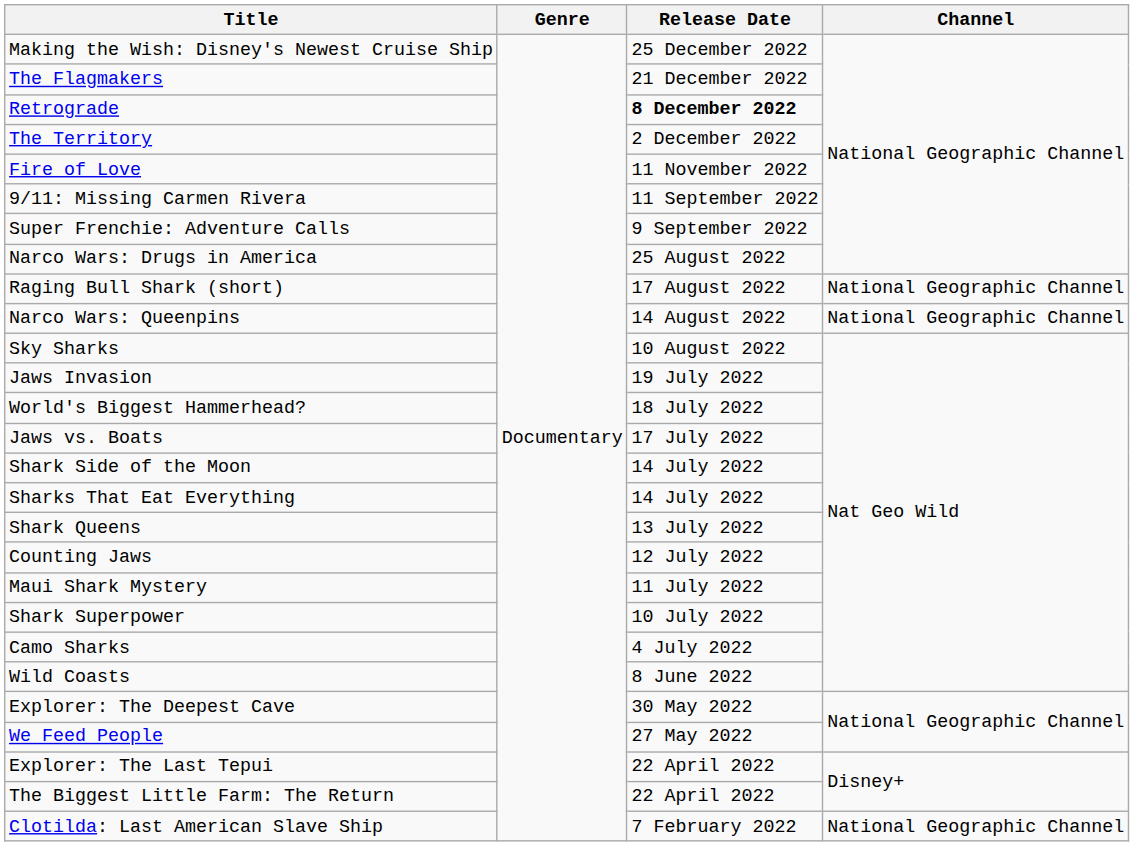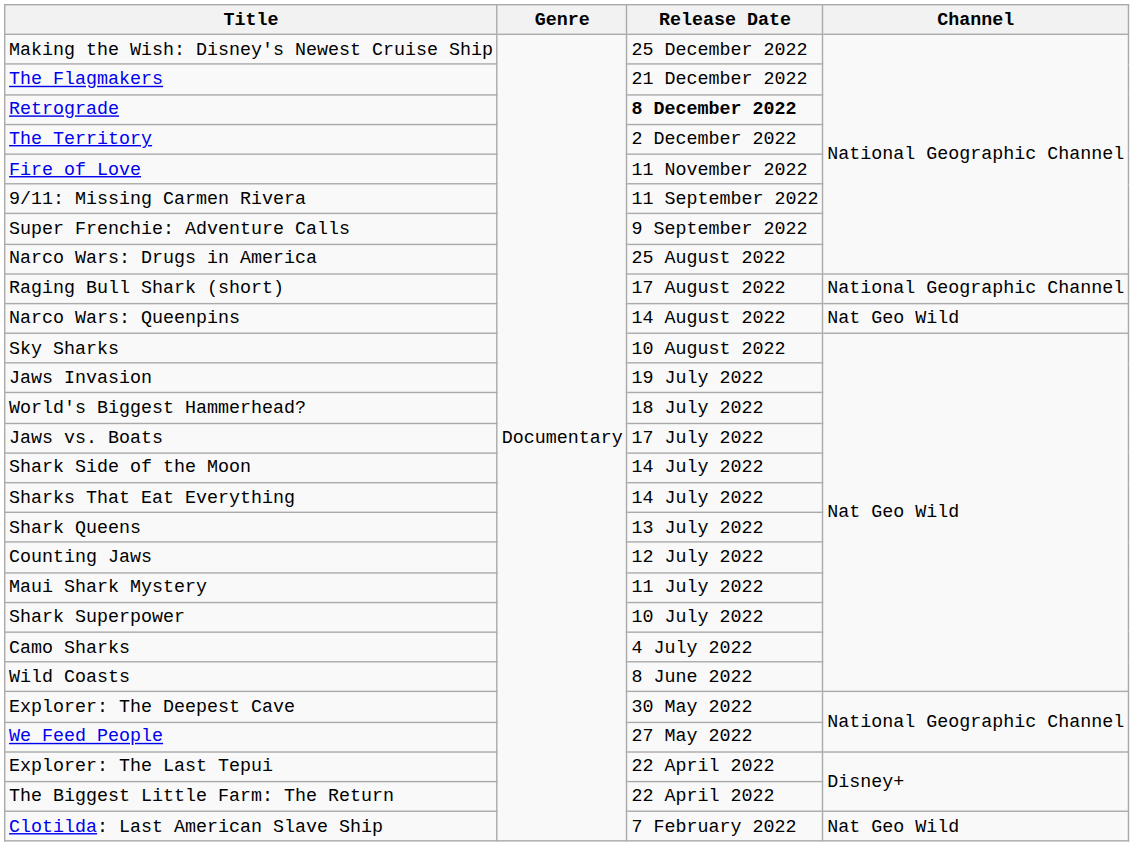Narco Wars: Queenpins | Channel: National Geographic Channel -> Nat Geo Wild
Clotilda: Last American Slave Ship | Channel: National Geographic Channel -> Nat Geo Wild
